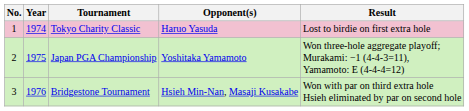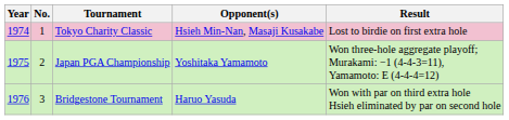columns swapped: No. <-> Year
Tokyo Charity Classic | Opponent(s): Haruo Yasuda -> Hsieh Min-Nan, Masaji Kusakabe
Bridgestone Tournament | Opponent(s): Hsieh Min-Nan, Masaji Kusakabe -> Haruo Yasuda
